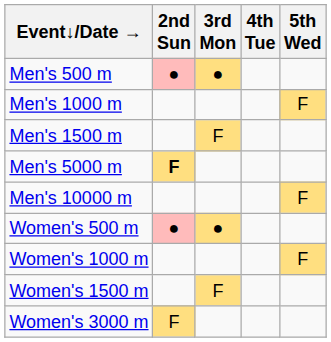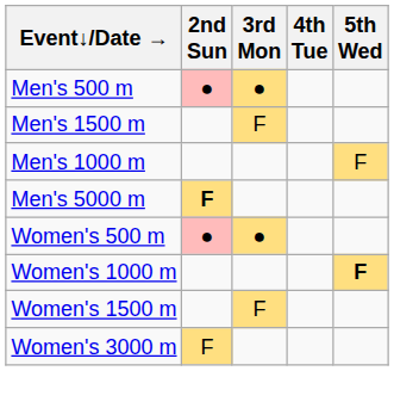rows swapped: Men's 1000 m <-> Men's 1500 m
- row: Men's 10000 m | F
Women's 1000 m | 5th Wed: normal -> bold
